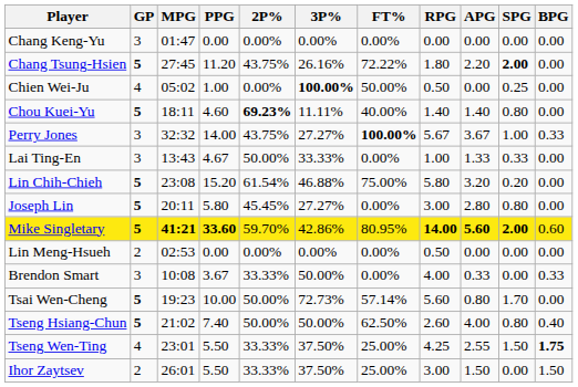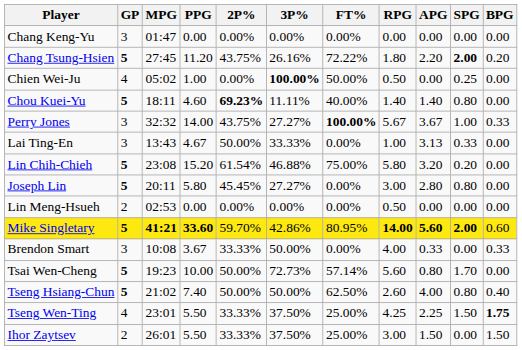Chang Tsung-Hsien | BPG: 0.00 -> 0.20
Lai Ting-En | APG: 1.33 -> 3.13
rows swapped: Lin Meng-Hsueh <-> Mike Singletary
Tseng Wen-Ting | APG: 2.55 -> 2.25
